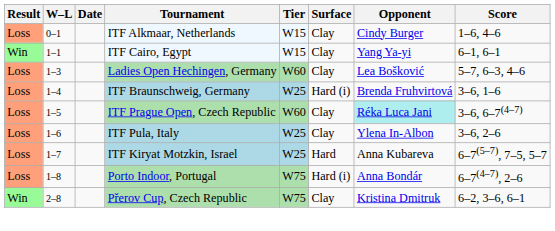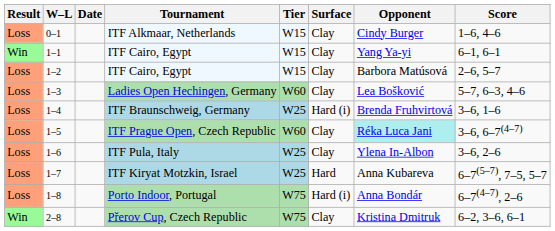+ row: Loss | 1–2 | ITF Cairo, Egypt | W15 | Clay | Barbora Matúsová | 2–6, 5–7
